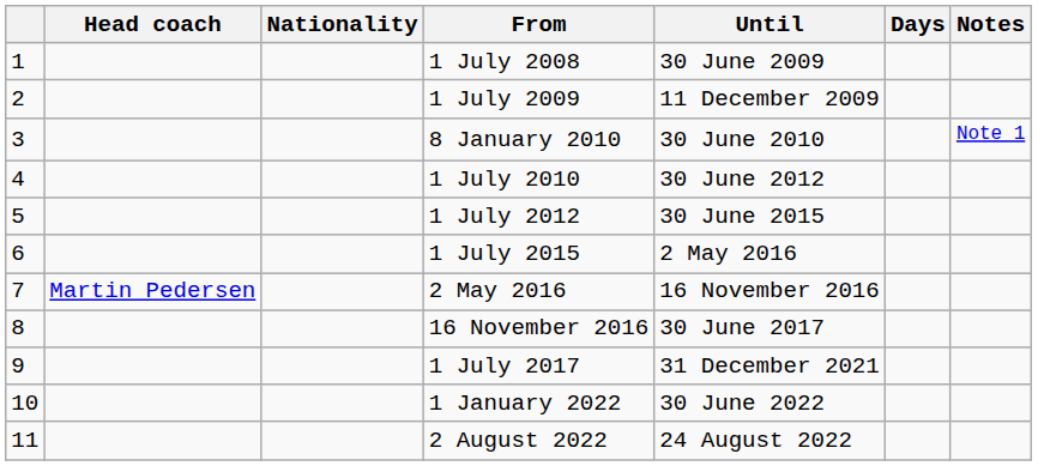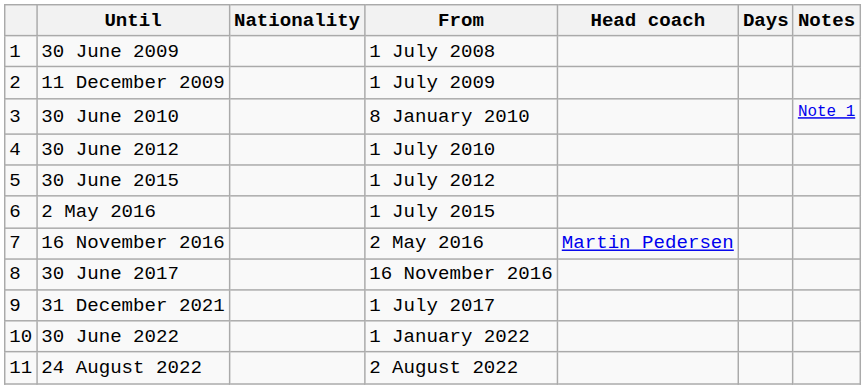columns swapped: Head coach <-> Until
